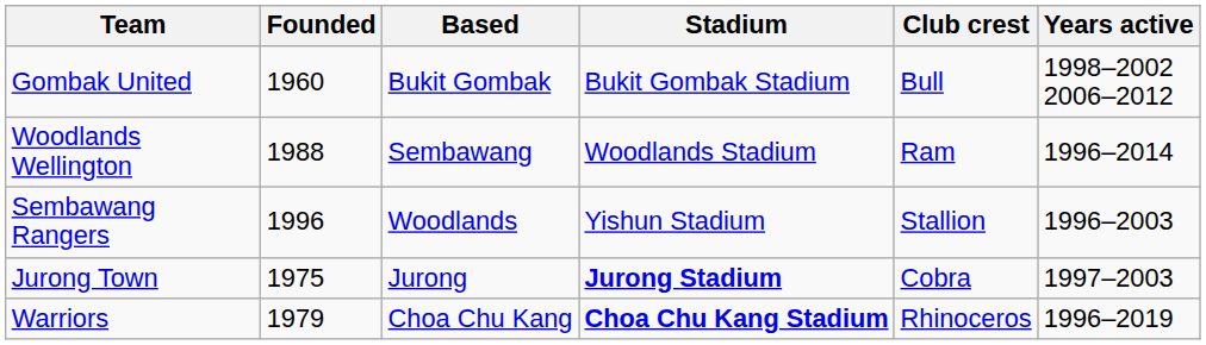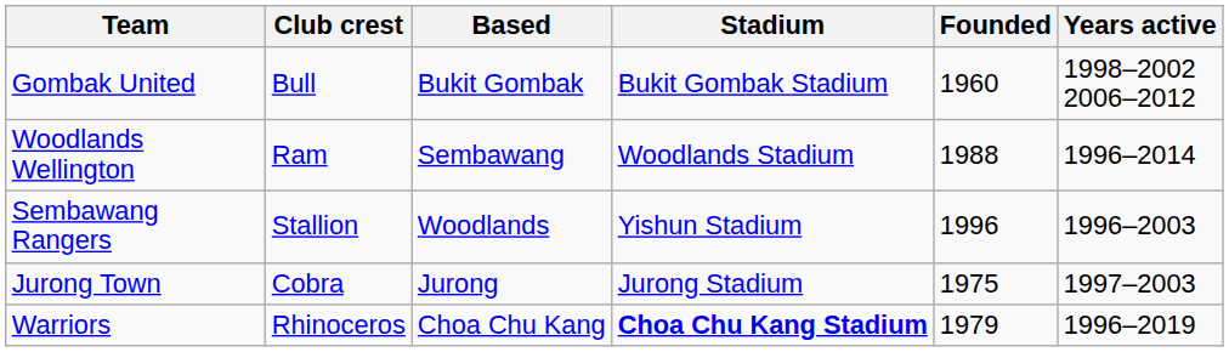columns swapped: Founded <-> Club crest
Jurong Town | Stadium: bold -> normal
